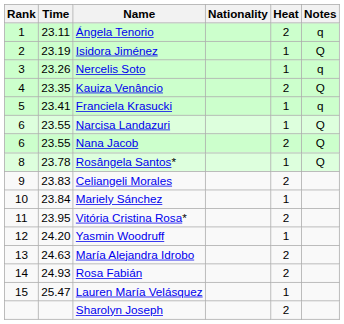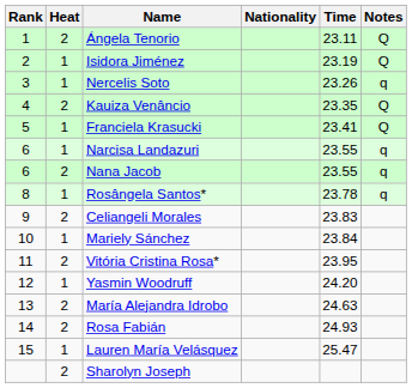columns swapped: Heat <-> Time
Ángela Tenorio | Notes: q -> Q
Franciela Krasucki | Notes: q -> Q
Narcisa Landazuri | Notes: Q -> q
Nana Jacob | Notes: Q -> q
Rosângela Santos* | Notes: Q -> q
